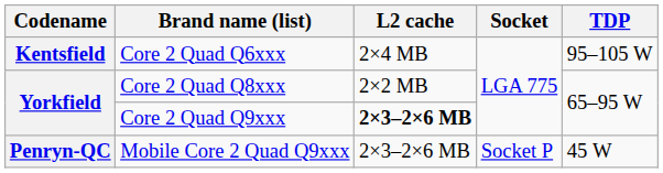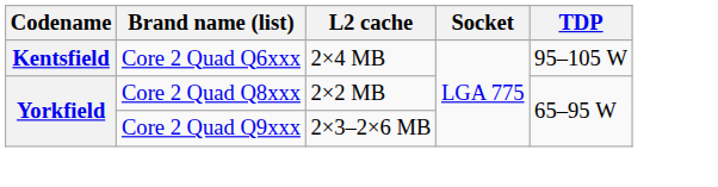Core 2 Quad Q9xxx | L2 cache: bold -> normal
- row: Penryn-QC | Mobile Core 2 Quad Q9xxx | 2×3–2×6 MB | Socket P | 45 W
